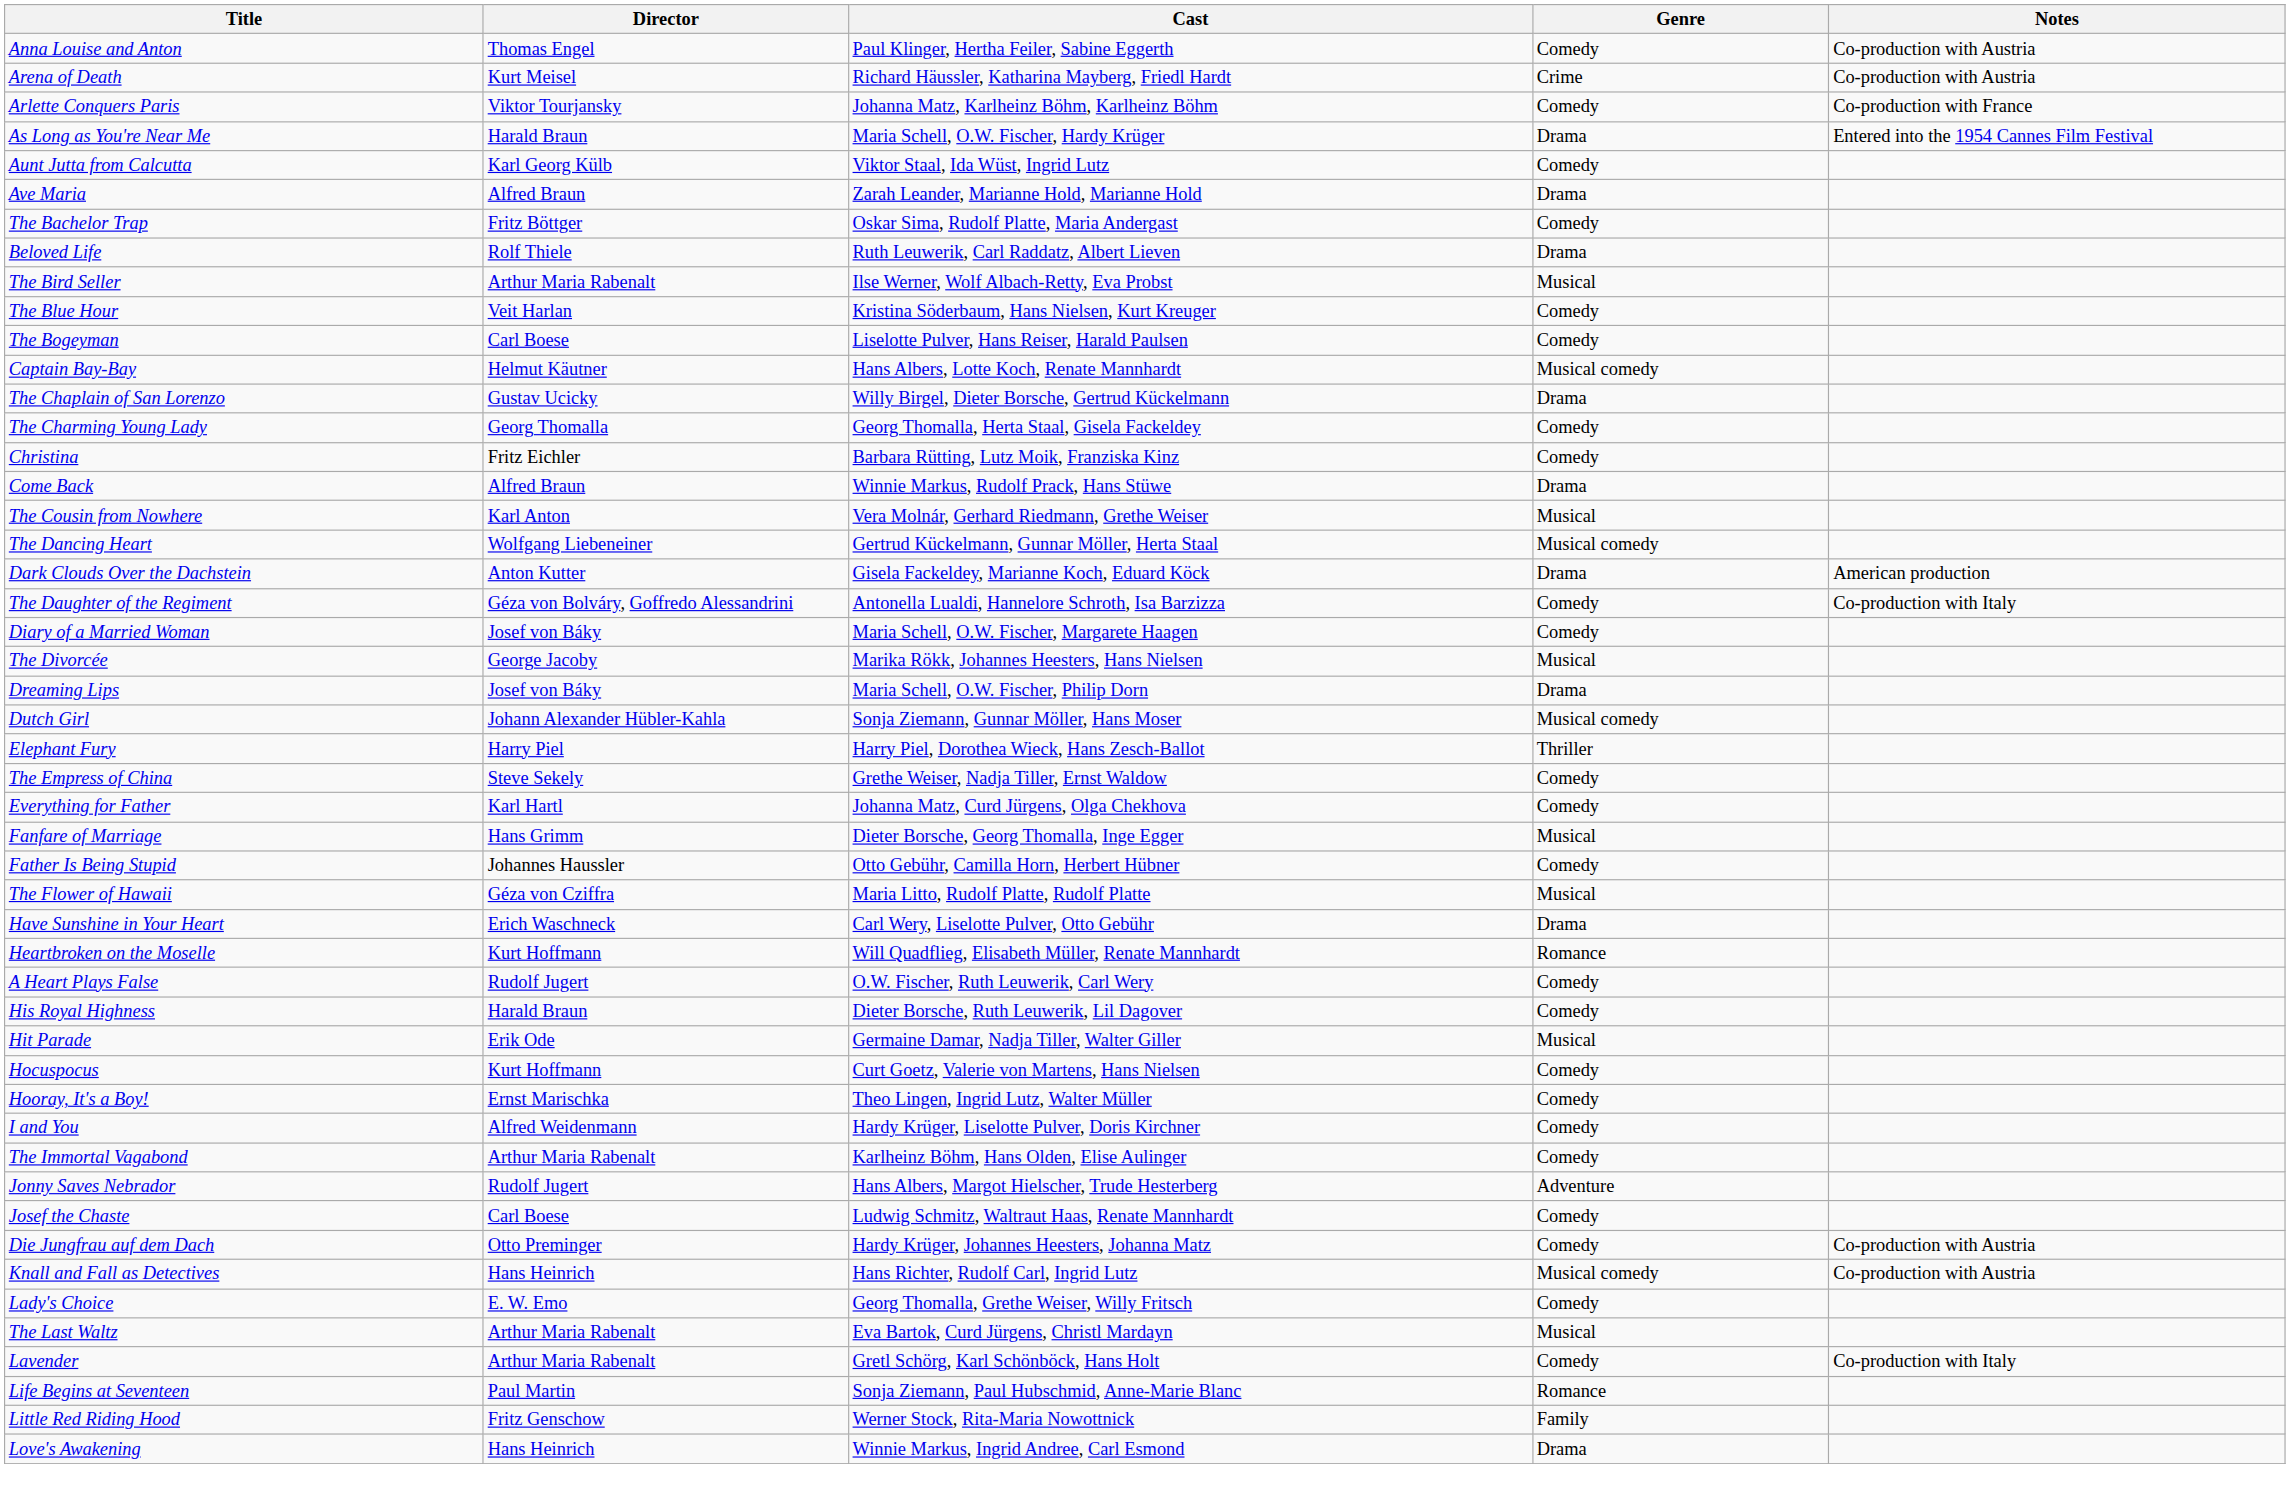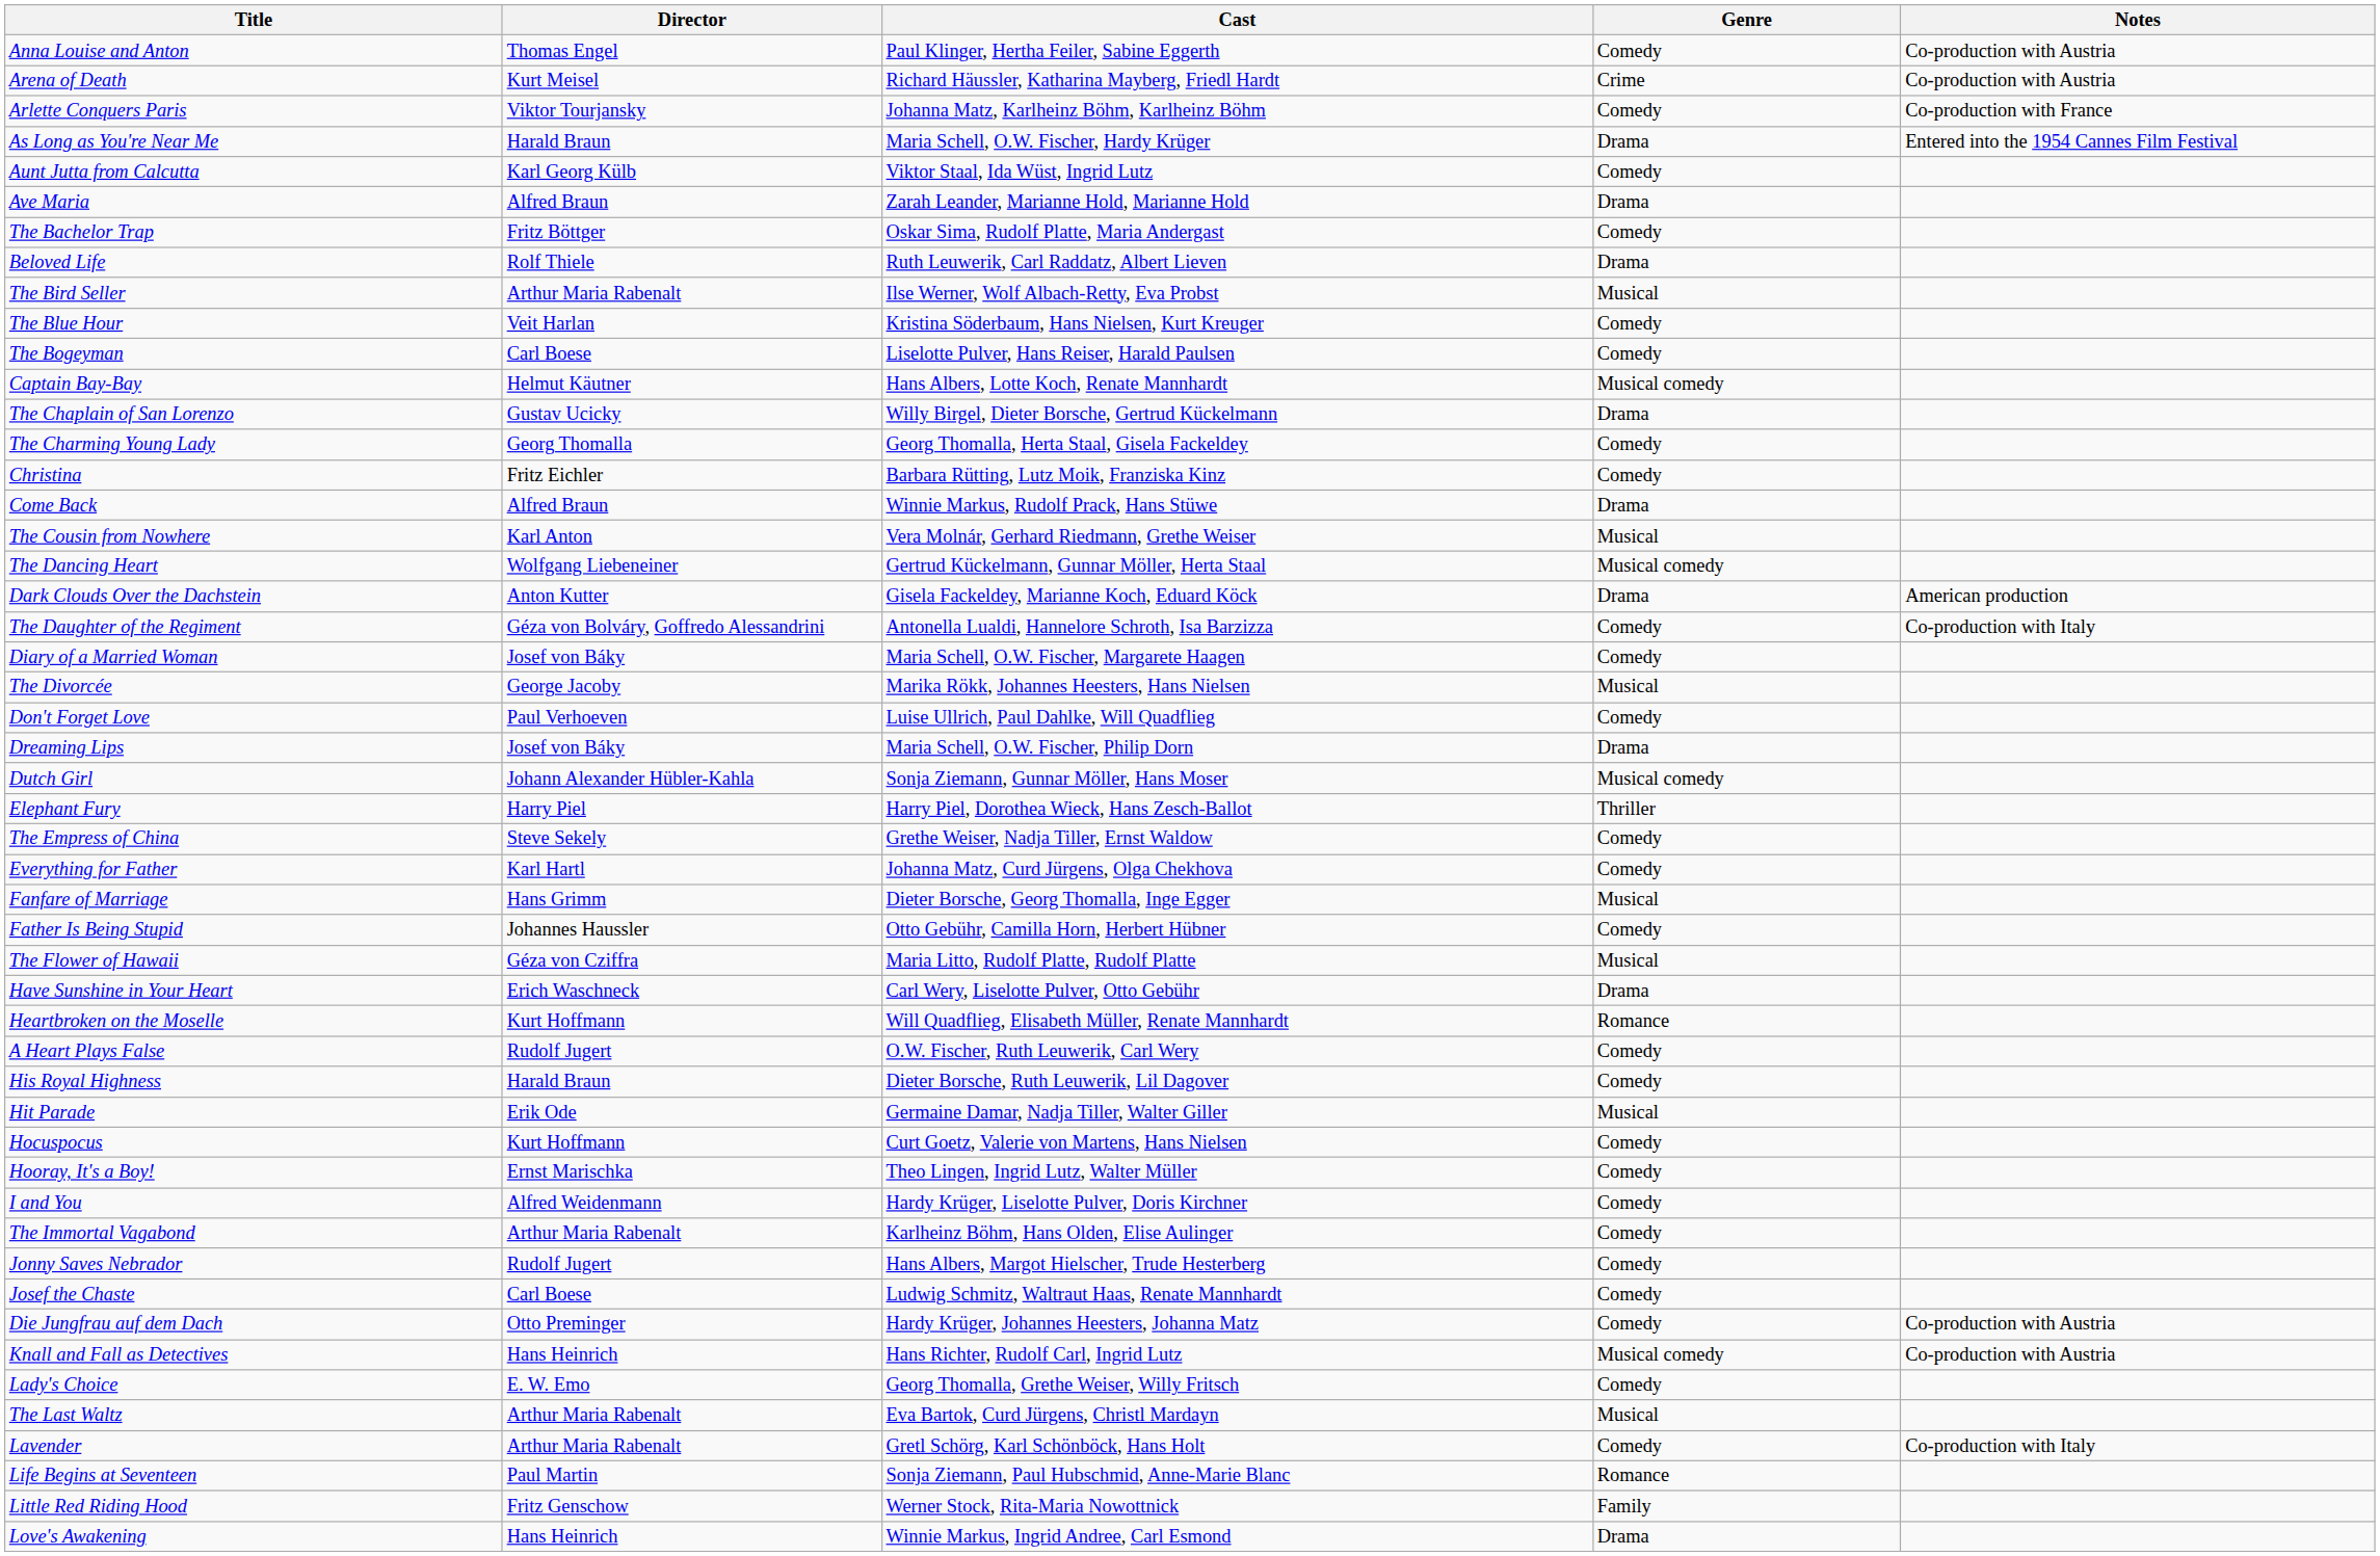+ row: Don't Forget Love | Paul Verhoeven | Luise Ullrich, Paul Dahlke, Will Quadflieg | Comedy
Jonny Saves Nebrador | Genre: Adventure -> Comedy
